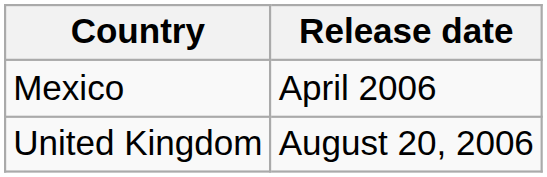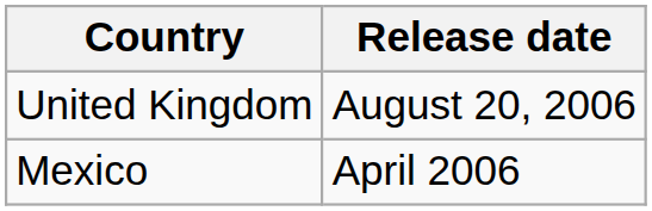rows swapped: Mexico <-> United Kingdom
